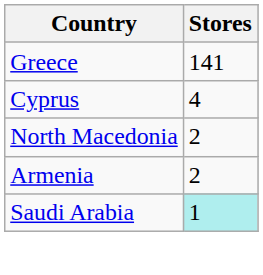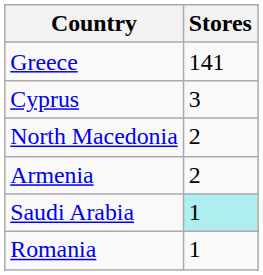Cyprus | Stores: 4 -> 3
+ row: Romania | 1
